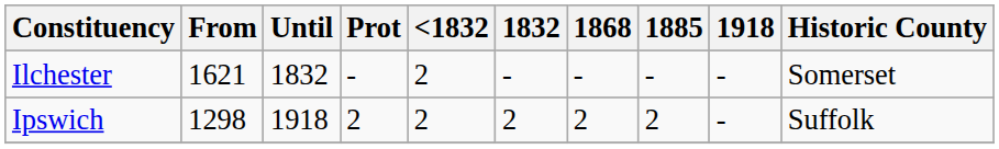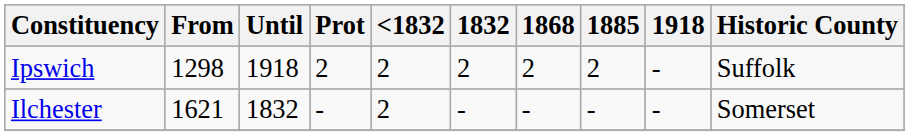rows swapped: Ilchester <-> Ipswich
